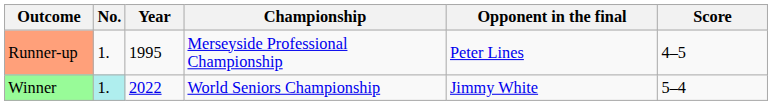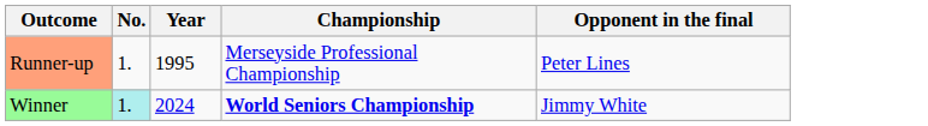- column: Score | 4–5 | 5–4
Winner | Year: 2022 -> 2024
Winner | Championship: normal -> bold
